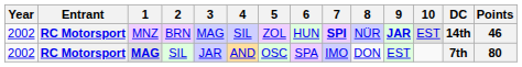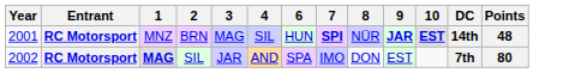- column: 5 | ZOL | OSC
MNZ | Year: 2002 -> 2001
MNZ | 10: normal -> bold
MNZ | Points: 46 -> 48
